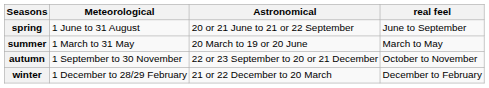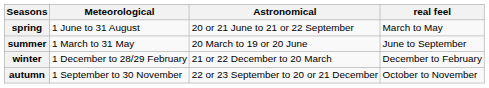spring | real feel: June to September -> March to May
summer | real feel: March to May -> June to September
rows swapped: autumn <-> winter
